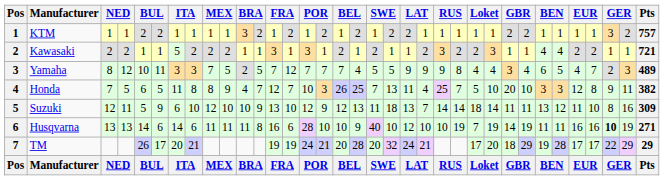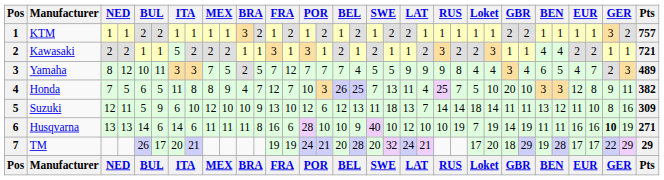Suzuki | column 16: 9 -> 6
